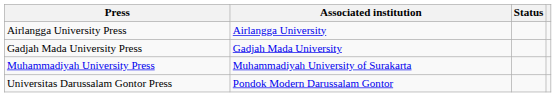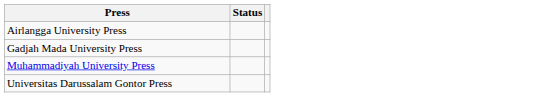- column: Associated institution | Airlangga University | Gadjah Mada University | Muhammadiyah University of Surakarta | Pondok Modern Darussalam Gontor
